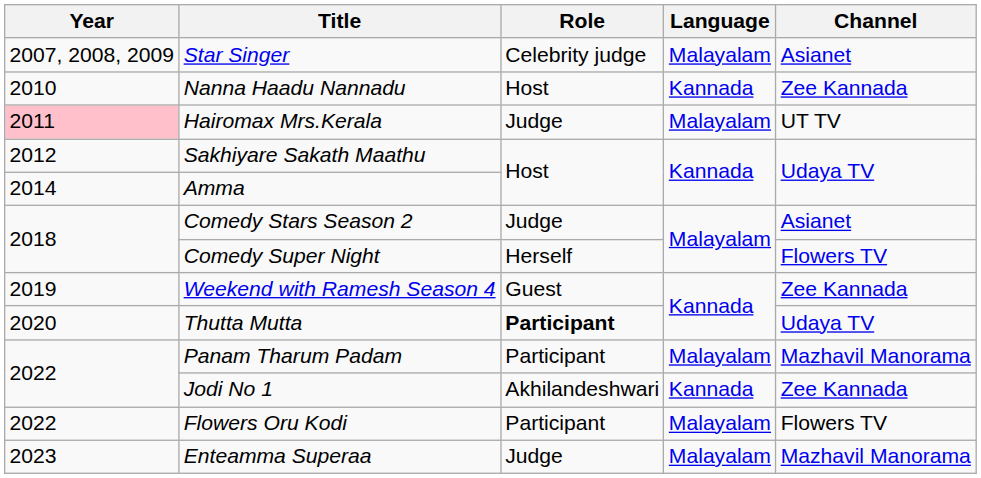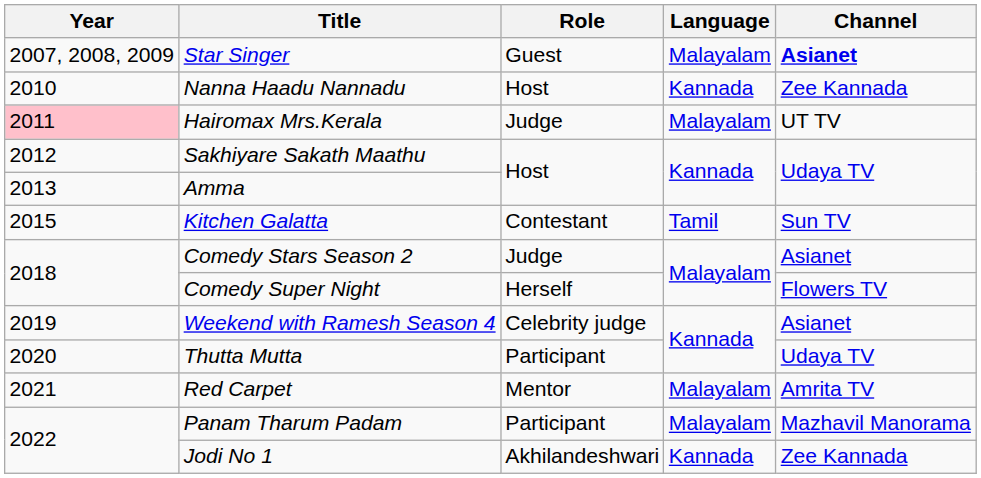Star Singer | Role: Celebrity judge -> Guest
Star Singer | Channel: normal -> bold
Amma | Year: 2014 -> 2013
+ row: 2015 | Kitchen Galatta | Contestant | Tamil | Sun TV
Weekend with Ramesh Season 4 | Role: Guest -> Celebrity judge
Weekend with Ramesh Season 4 | Channel: Zee Kannada -> Asianet
Thutta Mutta | Role: bold -> normal
+ row: 2021 | Red Carpet | Mentor | Malayalam | Amrita TV
- row: 2022 | Flowers Oru Kodi | Participant | Malayalam | Flowers TV
- row: 2023 | Enteamma Superaa | Judge | Malayalam | Mazhavil Manorama
